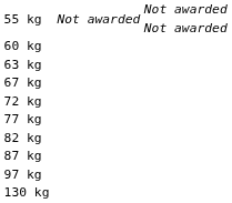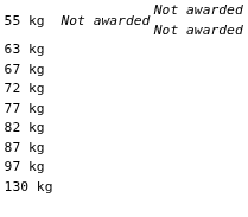- row: 60 kg
